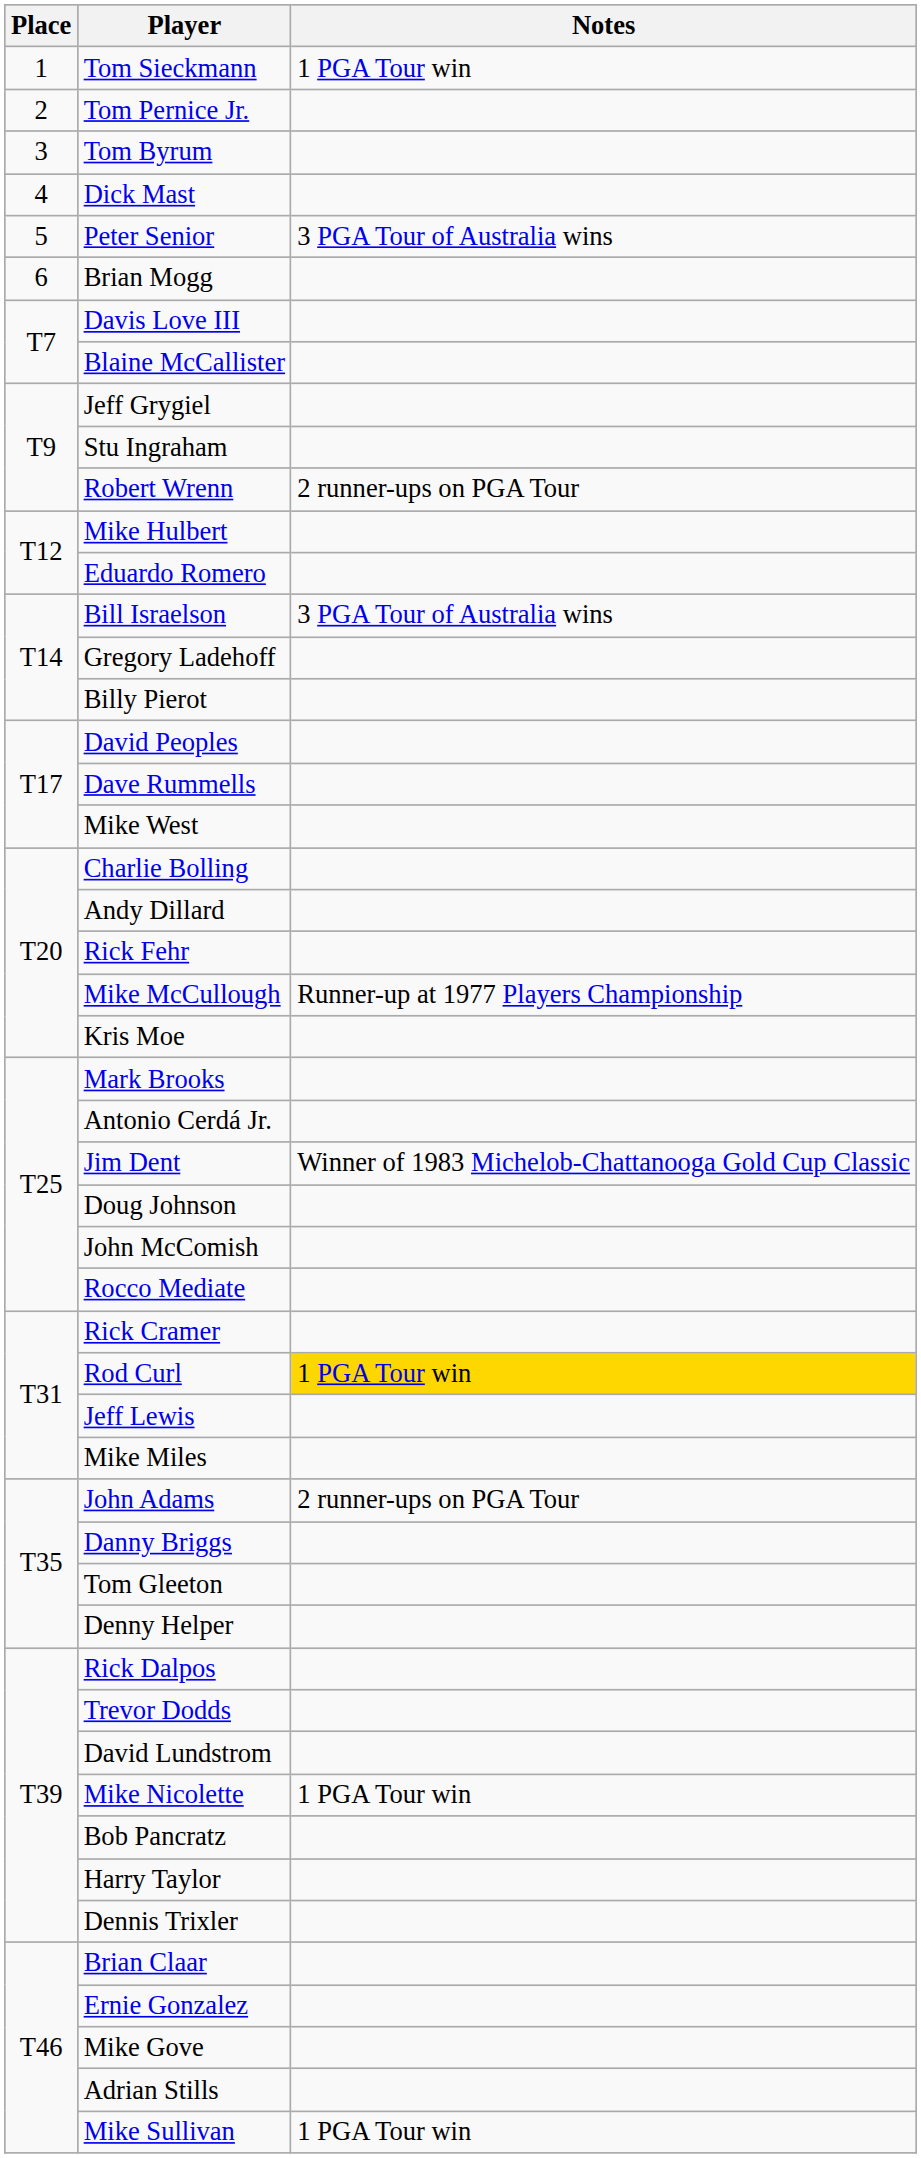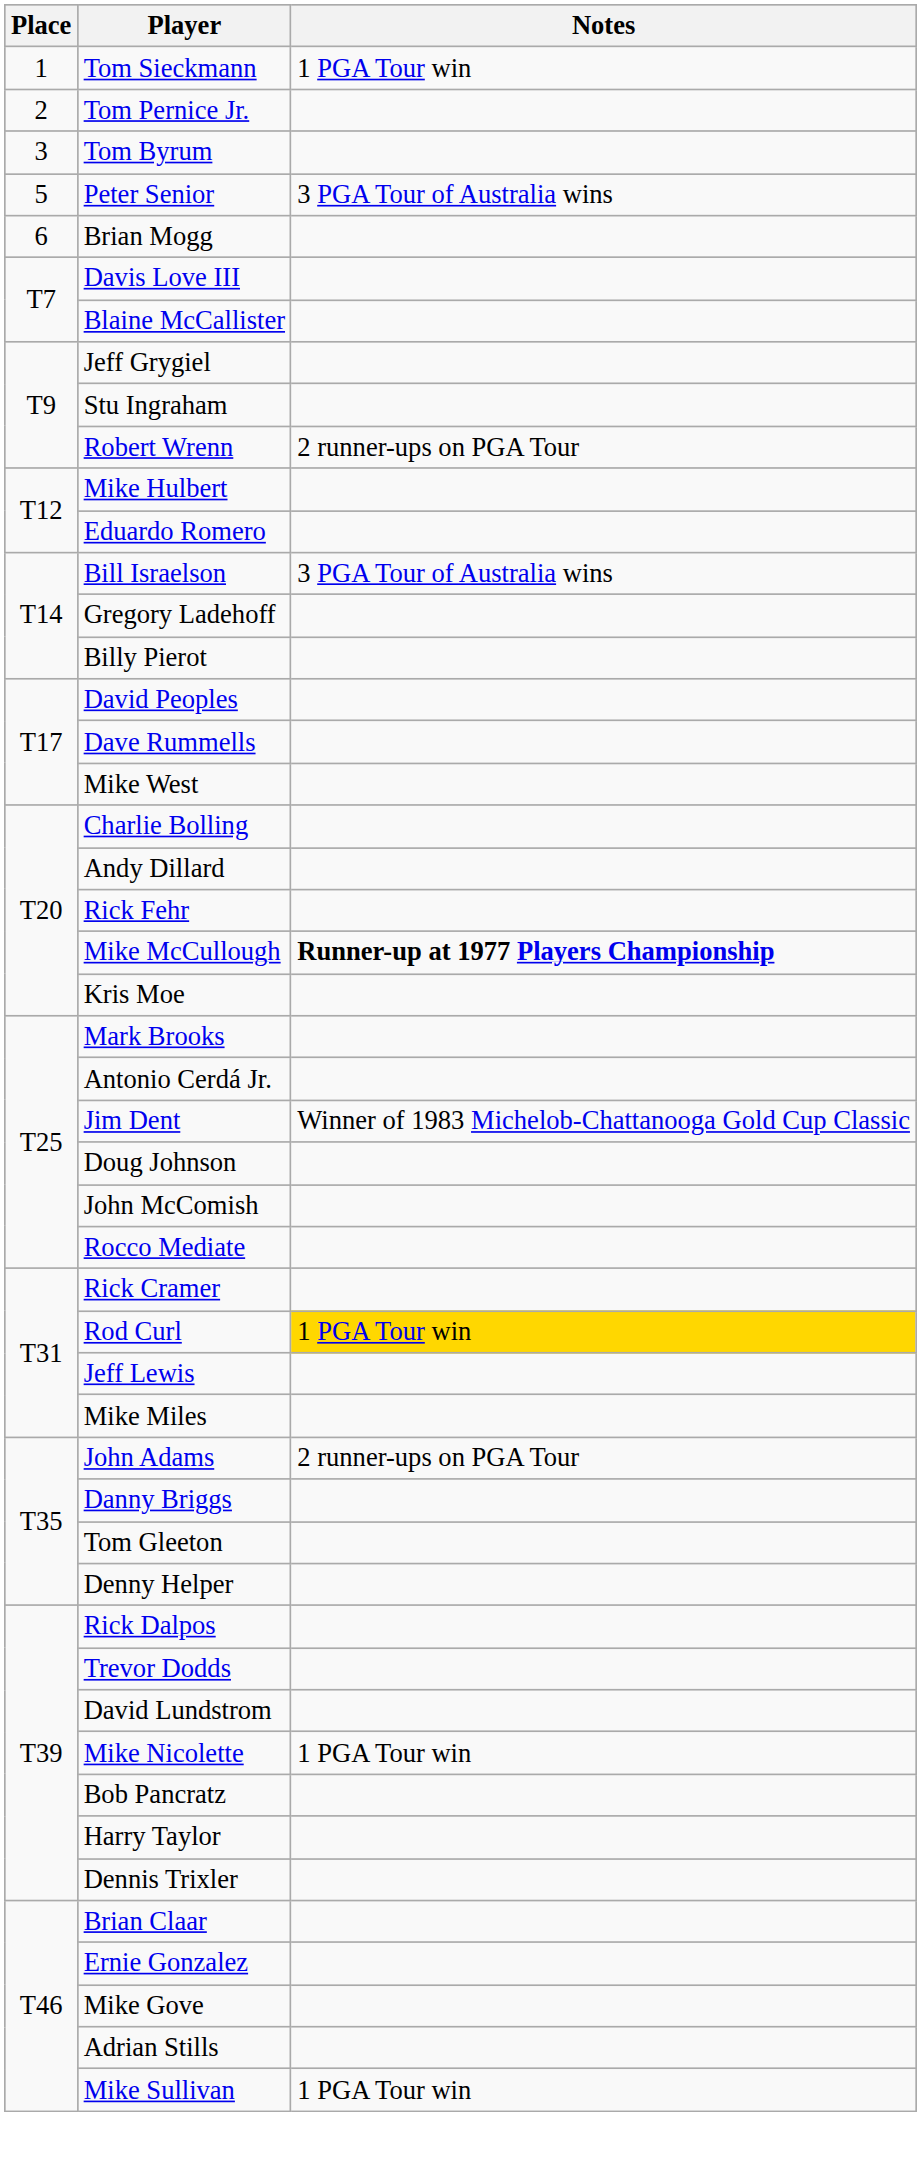- row: 4 | Dick Mast
Mike McCullough | Notes: normal -> bold
